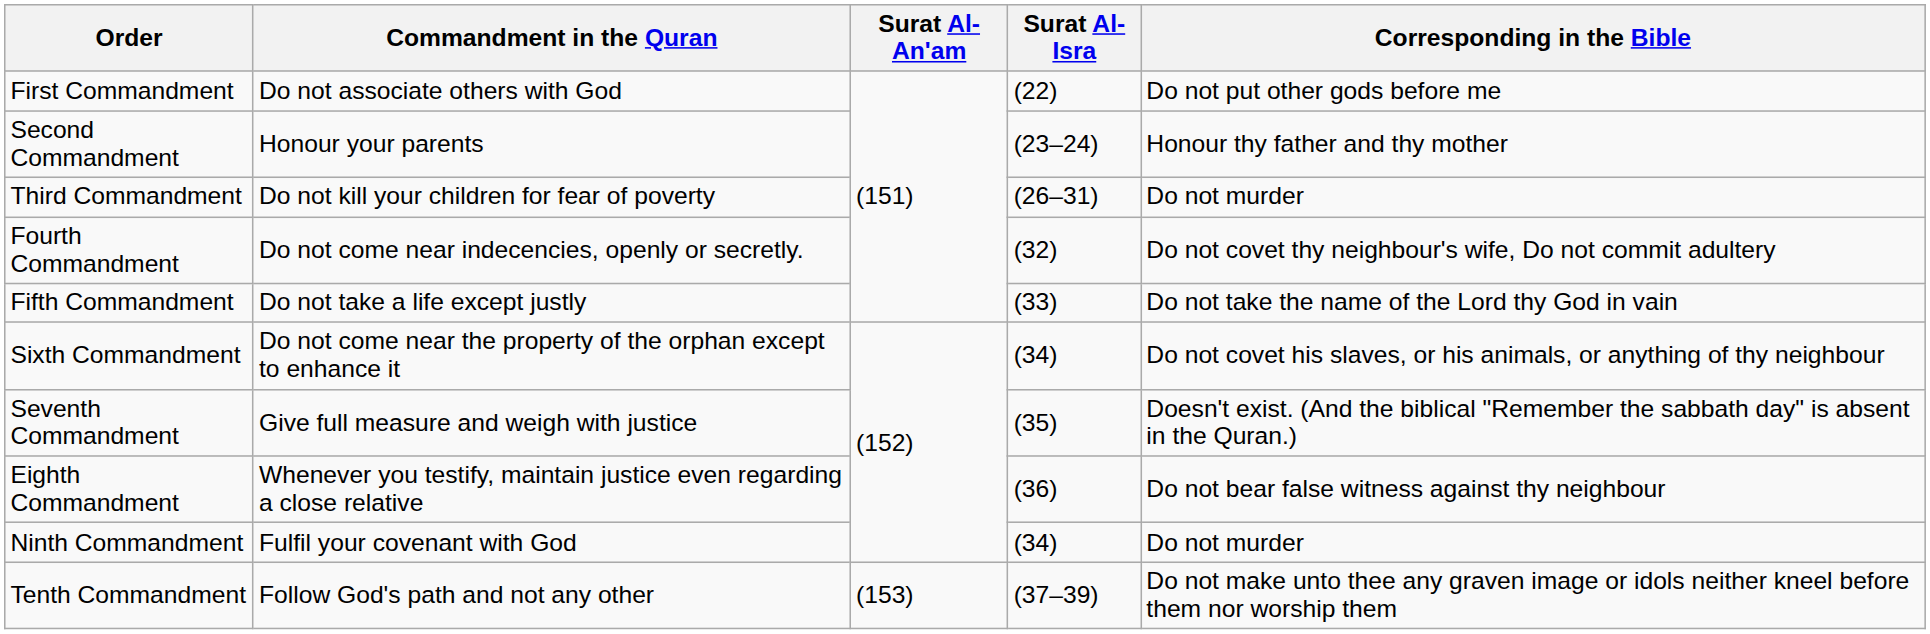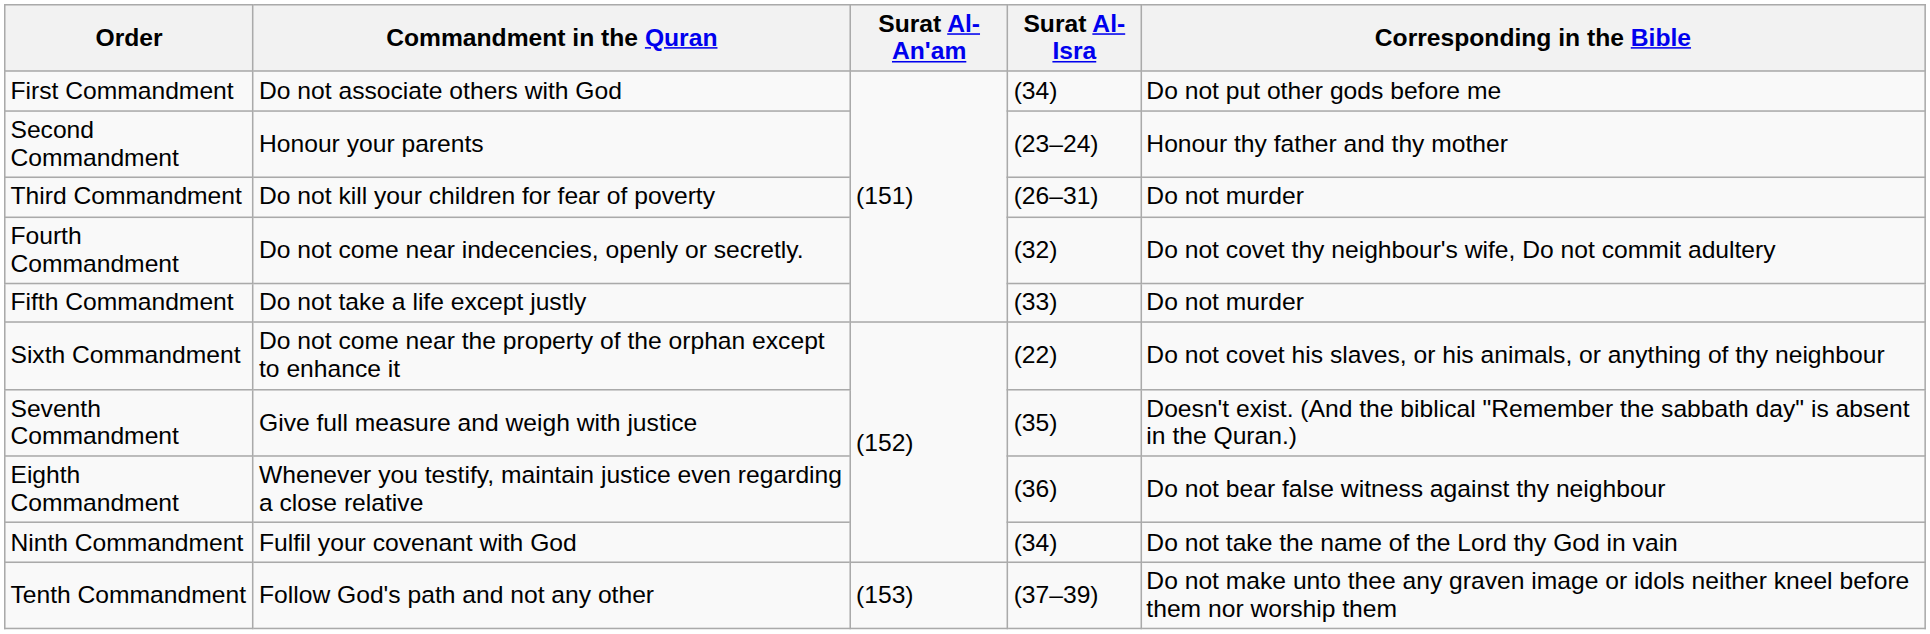First Commandment | Surat Al-Isra: (22) -> (34)
Fifth Commandment | Corresponding in the Bible: Do not take the name of the Lord thy God in vain -> Do not murder
Sixth Commandment | Surat Al-Isra: (34) -> (22)
Ninth Commandment | Corresponding in the Bible: Do not murder -> Do not take the name of the Lord thy God in vain
